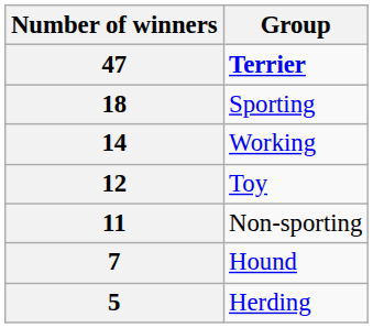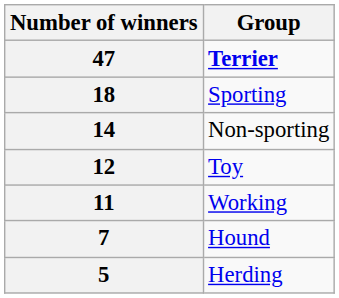14 | Group: Working -> Non-sporting
11 | Group: Non-sporting -> Working
